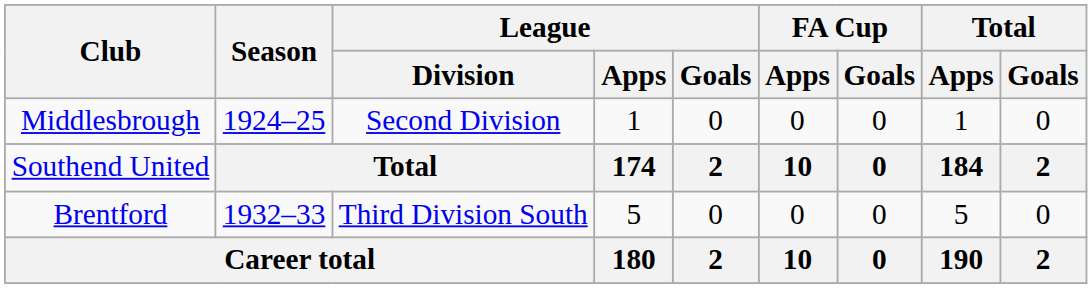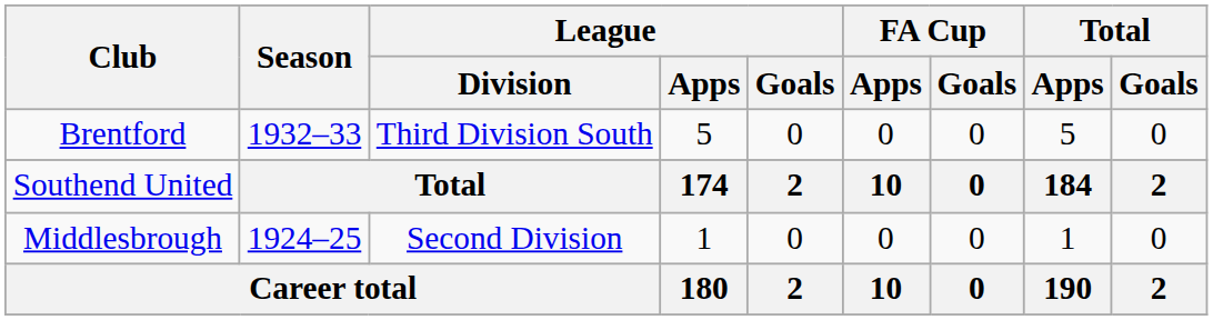rows swapped: Middlesbrough <-> Brentford
